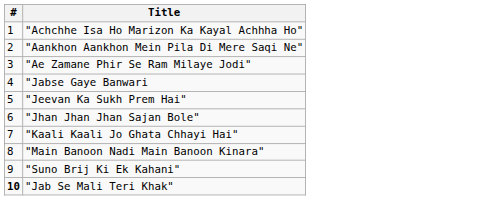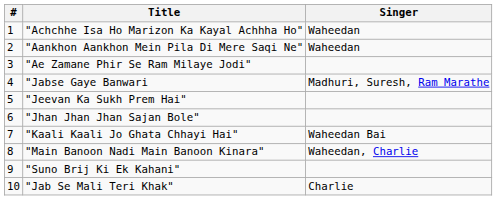+ column: Singer | Waheedan | Waheedan | Madhuri, Suresh, Ram Marathe | Waheedan Bai | Waheedan, Charlie | Charlie
"Jab Se Mali Teri Khak" | #: bold -> normal
